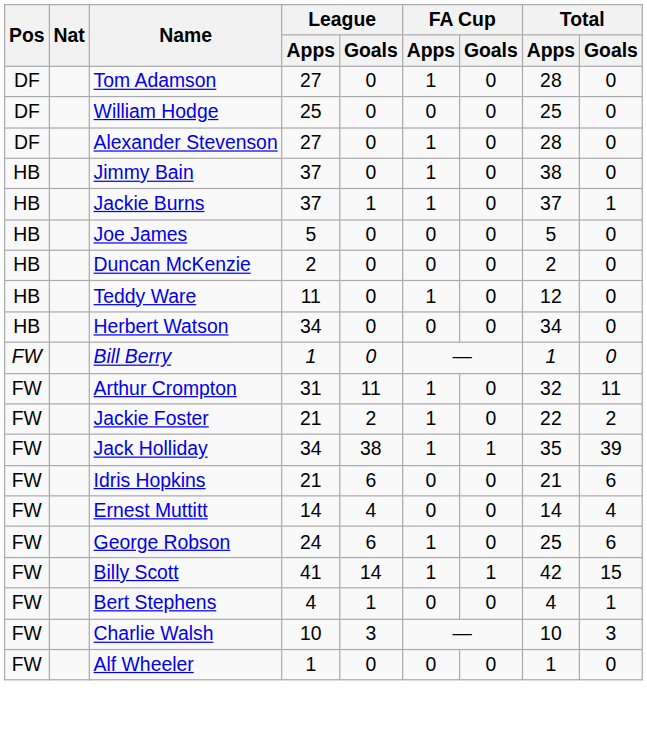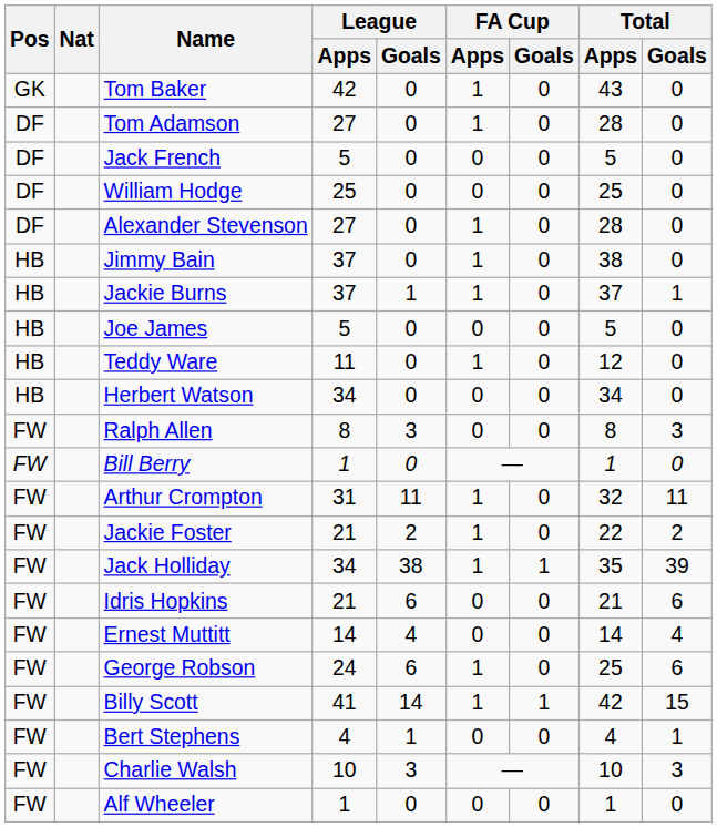+ row: GK | Tom Baker | 42 | 0 | 1 | 0 | 43 | 0
+ row: DF | Jack French | 5 | 0 | 0 | 0 | 5 | 0
- row: HB | Duncan McKenzie | 2 | 0 | 0 | 0 | 2 | 0
+ row: FW | Ralph Allen | 8 | 3 | 0 | 0 | 8 | 3
